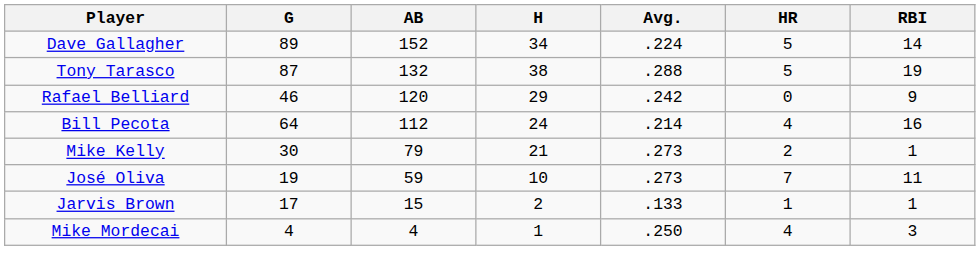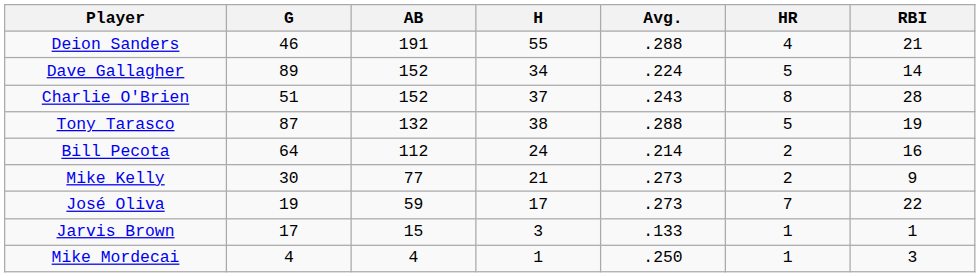+ row: Deion Sanders | 46 | 191 | 55 | .288 | 4 | 21
+ row: Charlie O'Brien | 51 | 152 | 37 | .243 | 8 | 28
- row: Rafael Belliard | 46 | 120 | 29 | .242 | 0 | 9
Bill Pecota | HR: 4 -> 2
Mike Kelly | AB: 79 -> 77
Mike Kelly | RBI: 1 -> 9
José Oliva | H: 10 -> 17
José Oliva | RBI: 11 -> 22
Jarvis Brown | H: 2 -> 3
Mike Mordecai | HR: 4 -> 1
